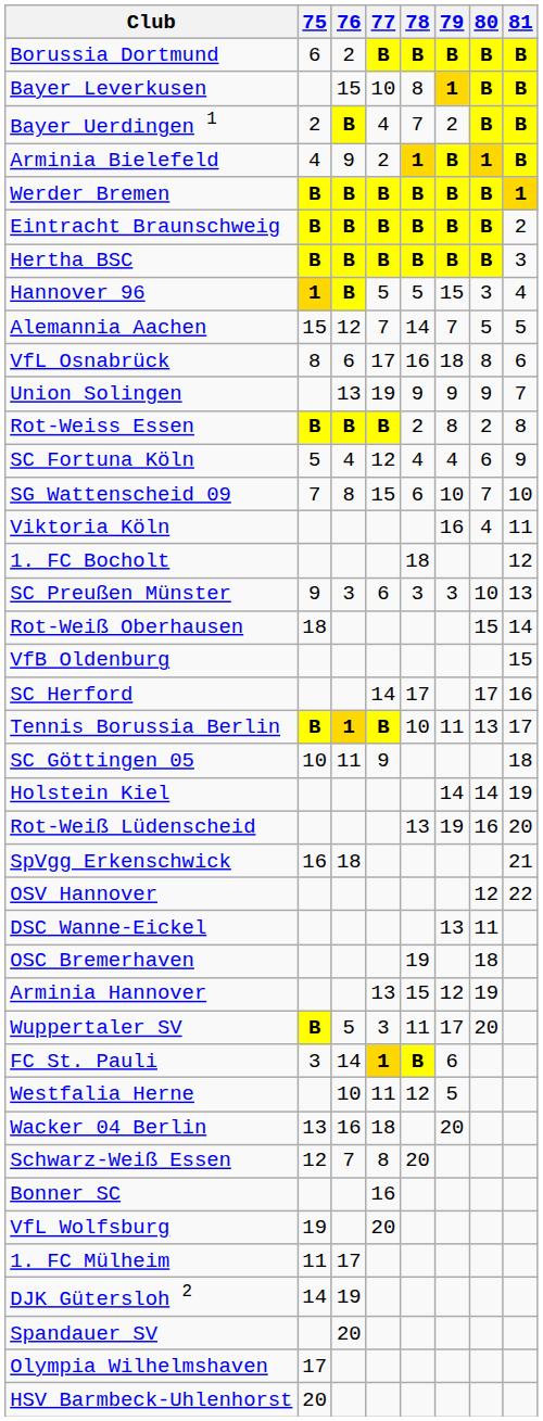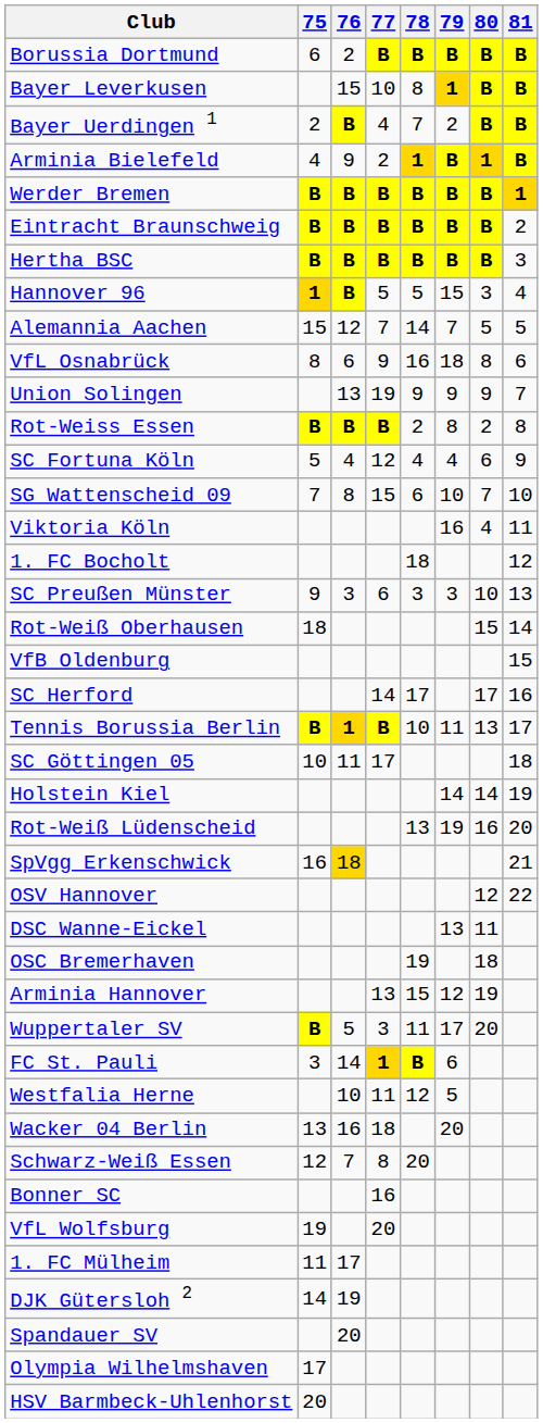VfL Osnabrück | 77: 17 -> 9
SC Göttingen 05 | 77: 9 -> 17
SpVgg Erkenschwick | 76: no background -> gold background
